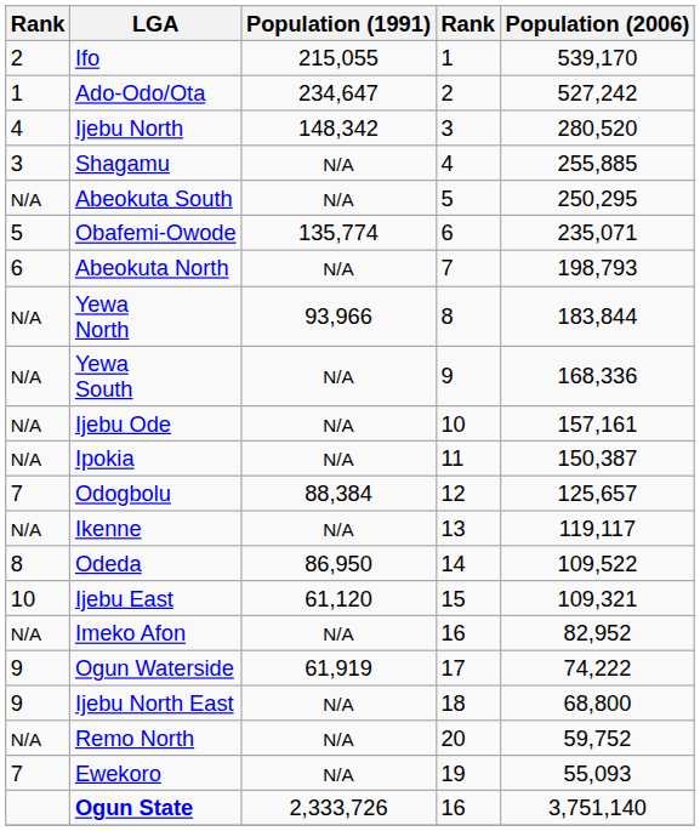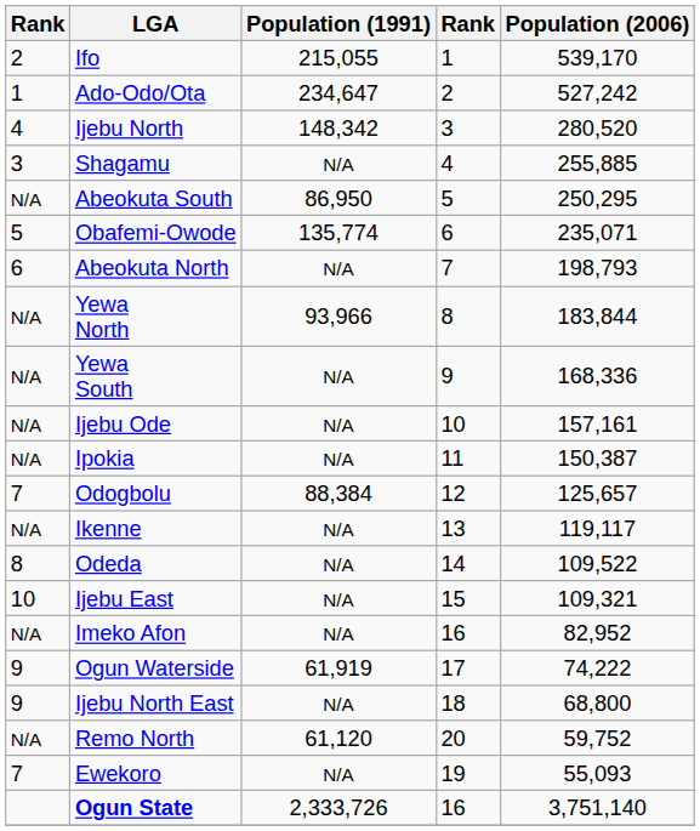Abeokuta South | Population (1991): N/A -> 86,950
Odeda | Population (1991): 86,950 -> N/A
Ijebu East | Population (1991): 61,120 -> N/A
Remo North | Population (1991): N/A -> 61,120
